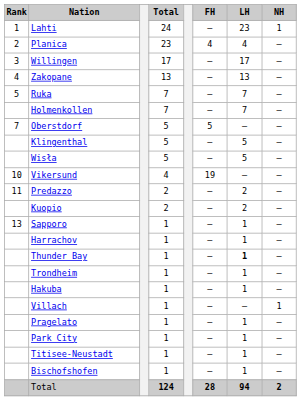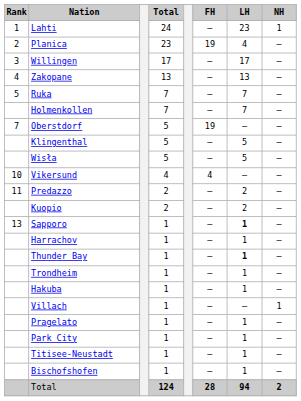Planica | FH: 4 -> 19
Oberstdorf | FH: 5 -> 19
Vikersund | FH: 19 -> 4
Sapporo | LH: normal -> bold
